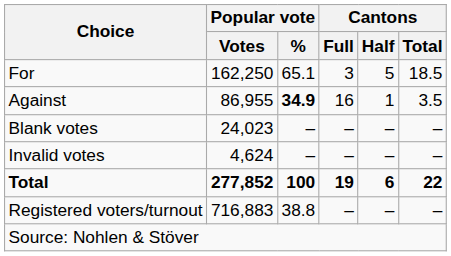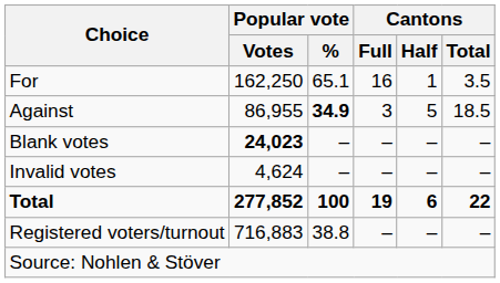For | Cantons / Full: 3 -> 16
For | Cantons / Half: 5 -> 1
For | Cantons / Total: 18.5 -> 3.5
Against | Cantons / Full: 16 -> 3
Against | Cantons / Half: 1 -> 5
Against | Cantons / Total: 3.5 -> 18.5
Blank votes | Popular vote / Votes: normal -> bold
